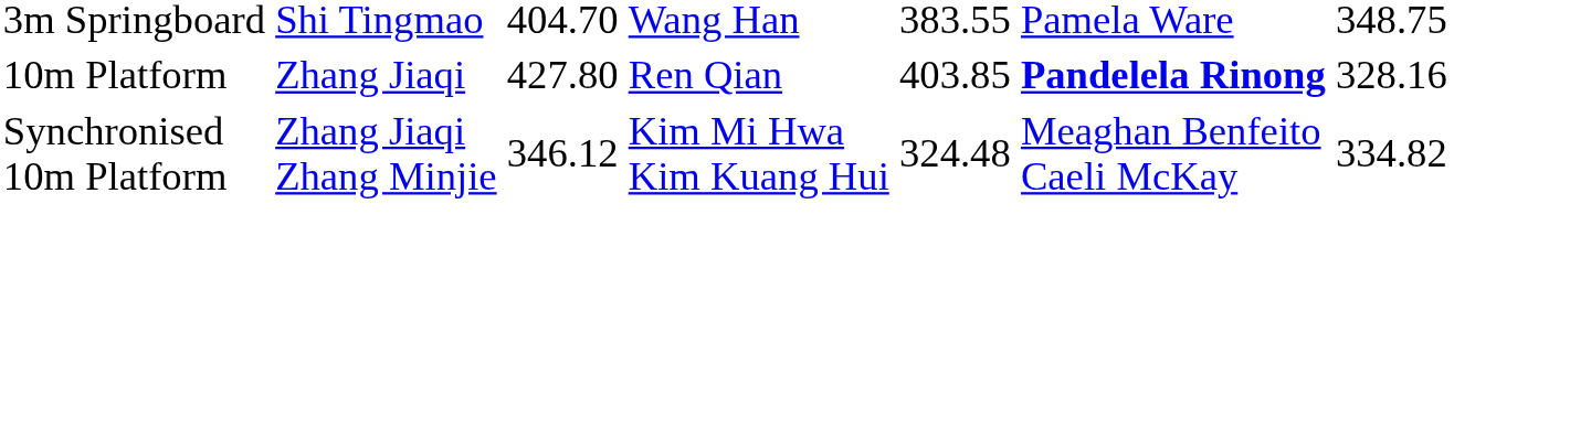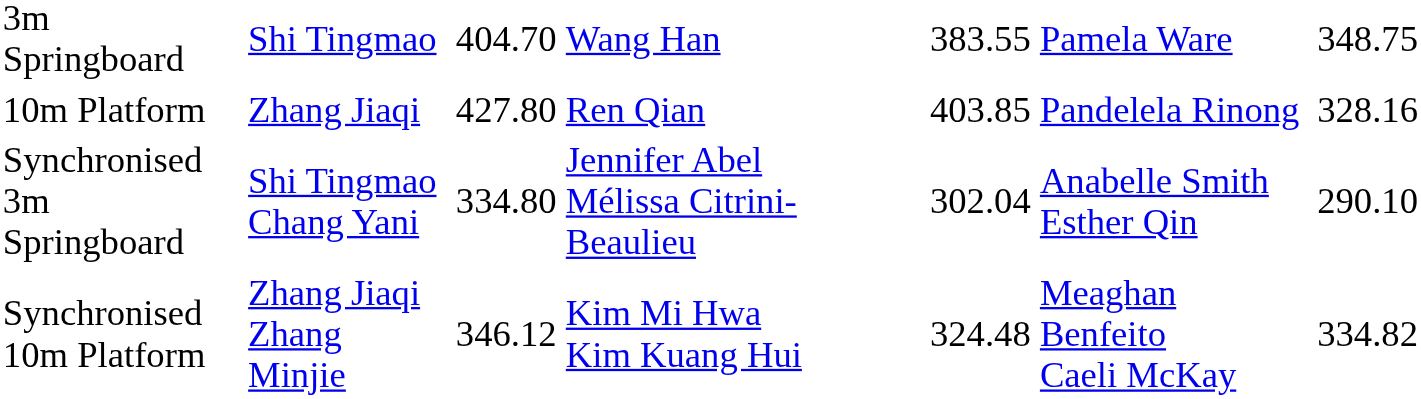10m Platform | column 6: bold -> normal
+ row: Synchronised 3m Springboard | Shi Tingmao Chang Yani | 334.80 | Jennifer Abel Mélissa Citrini-Beaulieu | 302.04 | Anabelle Smith Esther Qin | 290.10
